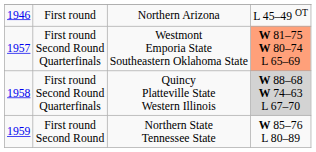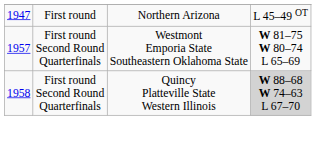Northern Arizona | column 1: 1946 -> 1947
Westmont Emporia State Southeastern Oklahoma State | column 4: lightsalmon background -> no background
- row: 1959 | First round Second Round | Northern State Tennessee State | W 85–76 L 80–89
